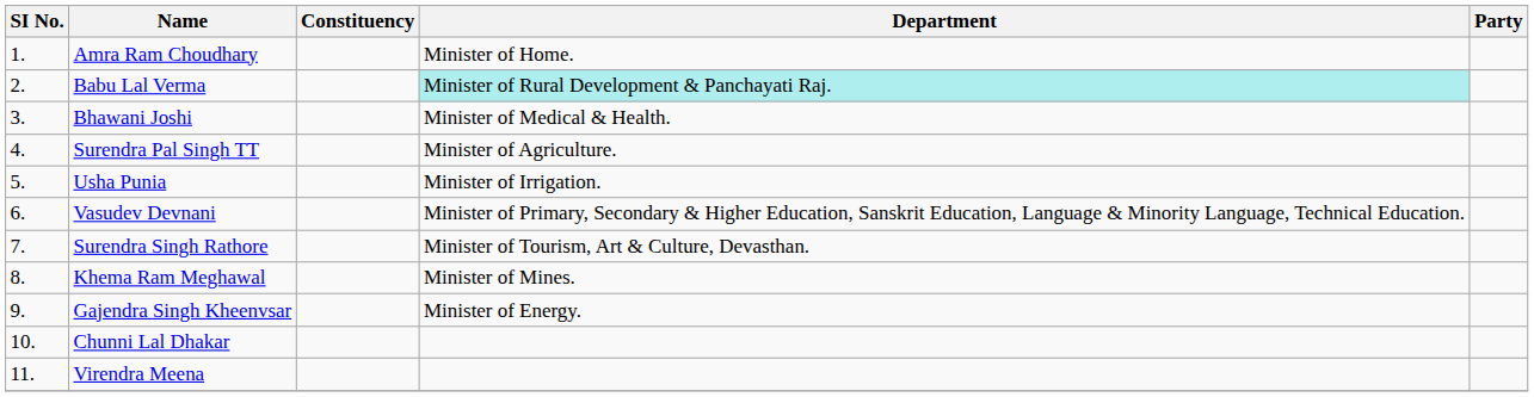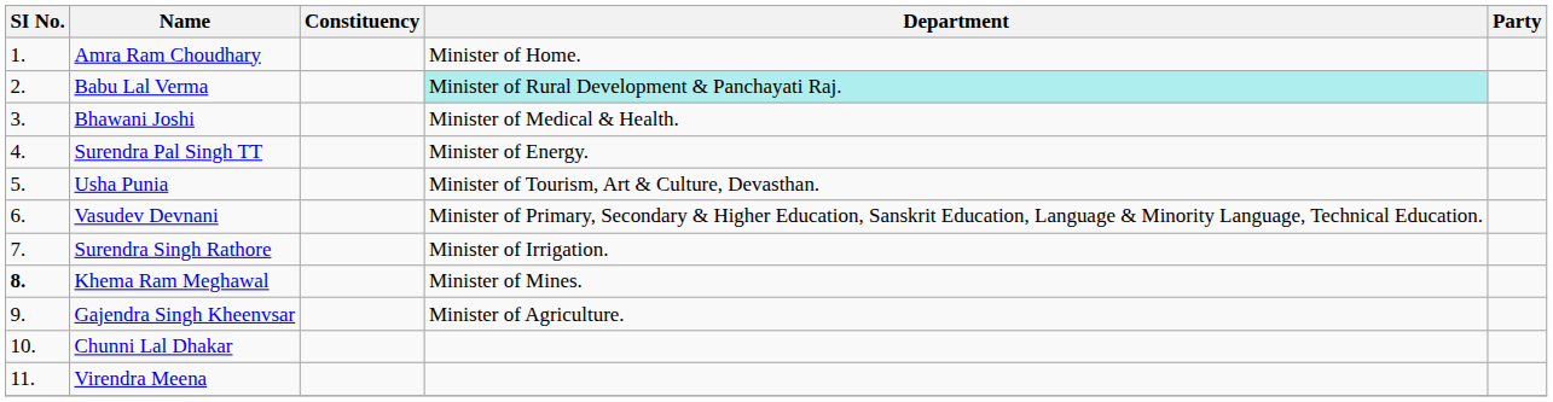Surendra Pal Singh TT | Department: Minister of Agriculture. -> Minister of Energy.
Usha Punia | Department: Minister of Irrigation. -> Minister of Tourism, Art & Culture, Devasthan.
Surendra Singh Rathore | Department: Minister of Tourism, Art & Culture, Devasthan. -> Minister of Irrigation.
Khema Ram Meghawal | SI No.: normal -> bold
Gajendra Singh Kheenvsar | Department: Minister of Energy. -> Minister of Agriculture.
